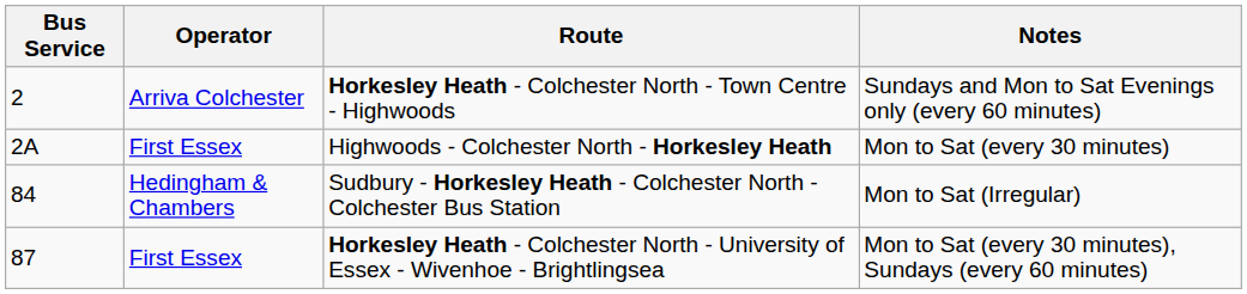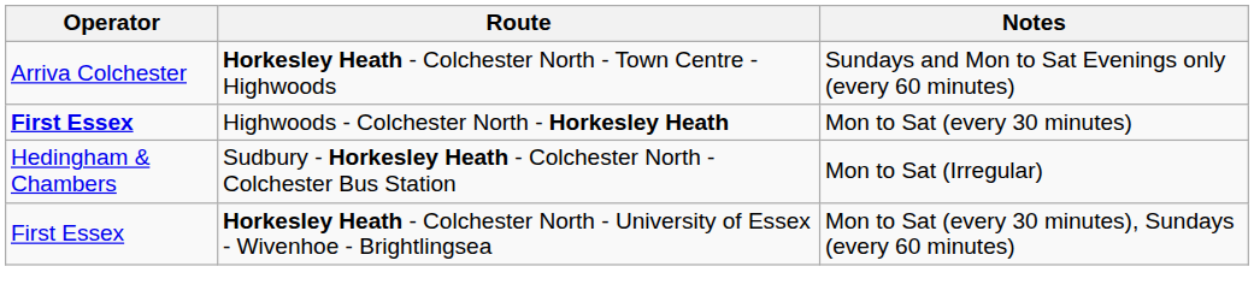- column: Bus Service | 2 | 2A | 84 | 87
Highwoods - Colchester North - Horkesley Heath | Operator: normal -> bold
